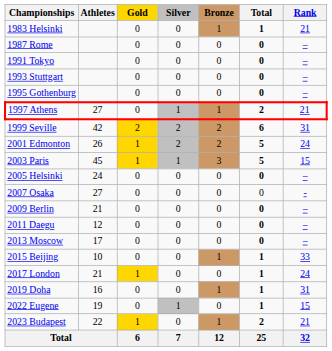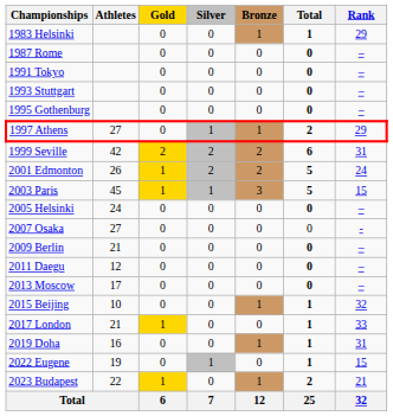1983 Helsinki | Rank: 21 -> 29
1997 Athens | Rank: 21 -> 29
2015 Beijing | Rank: 33 -> 32
2017 London | Rank: 24 -> 33
